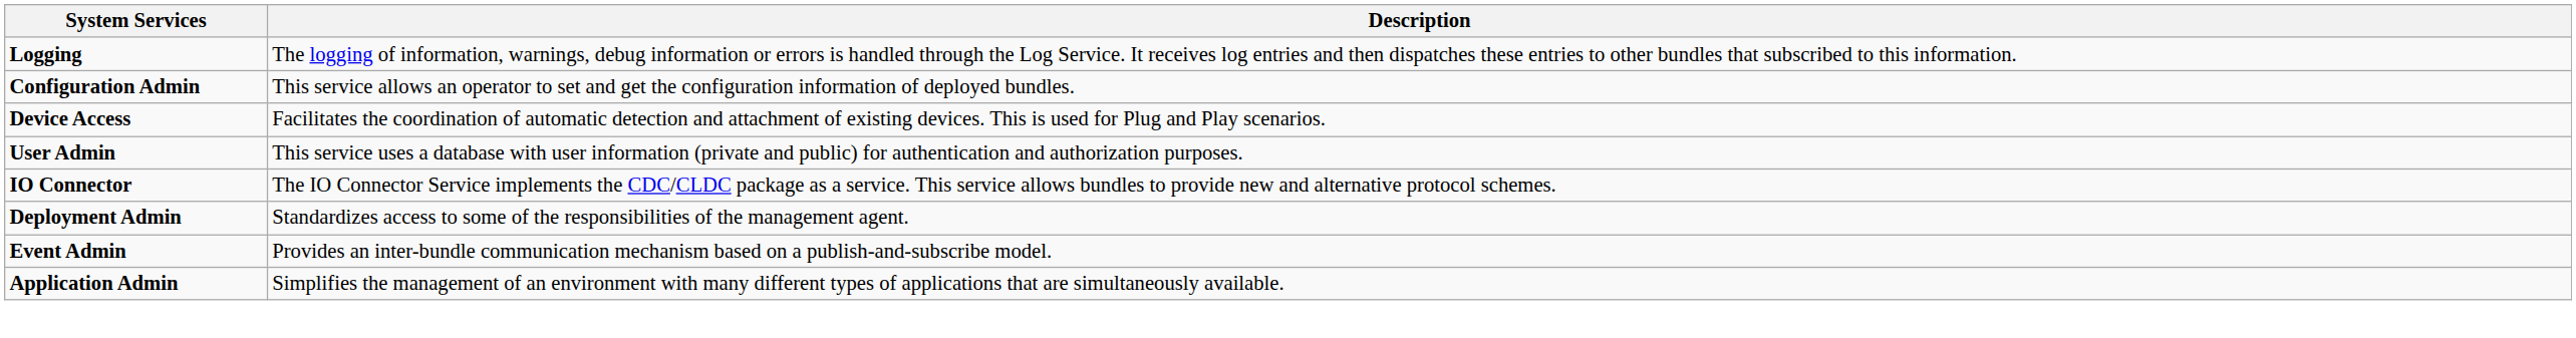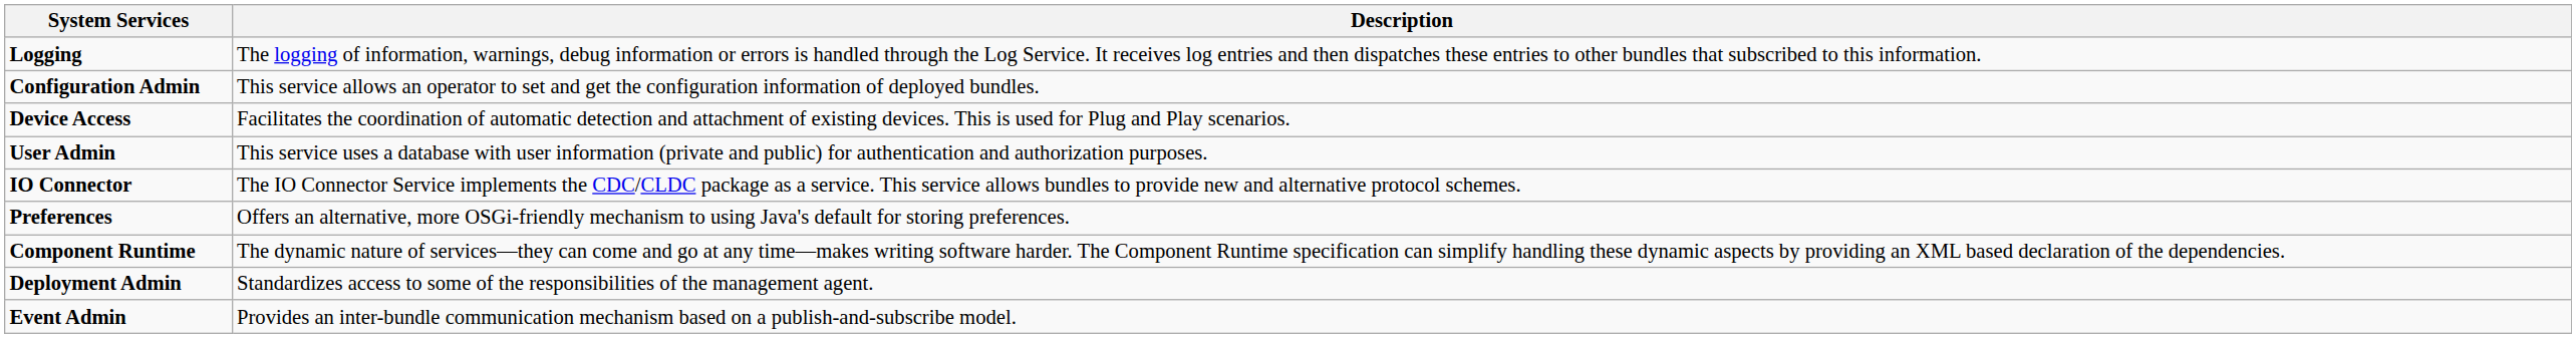+ row: Preferences | Offers an alternative, more OSGi-friendly mechanism to using Java's default for storing preferences.
+ row: Component Runtime | The dynamic nature of services—they can come and go at any time—makes writing software harder. The Component Runtime specification can simplify handling these dynamic aspects by providing an XML based declaration of the dependencies.
- row: Application Admin | Simplifies the management of an environment with many different types of applications that are simultaneously available.
